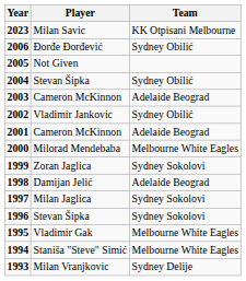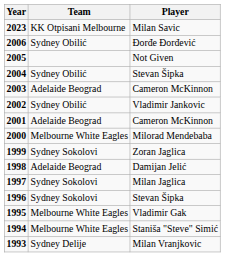columns swapped: Player <-> Team
